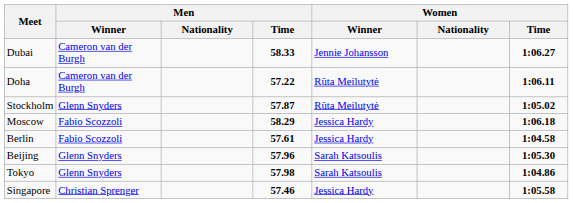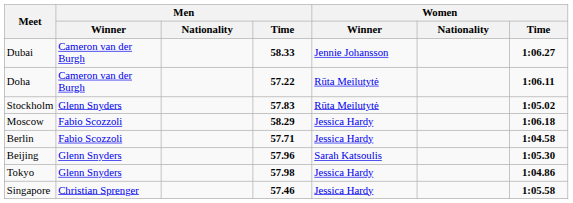Stockholm | Men / Time: 57.87 -> 57.83
Berlin | Men / Time: 57.61 -> 57.71
Tokyo | Women / Winner: Sarah Katsoulis -> Jessica Hardy
